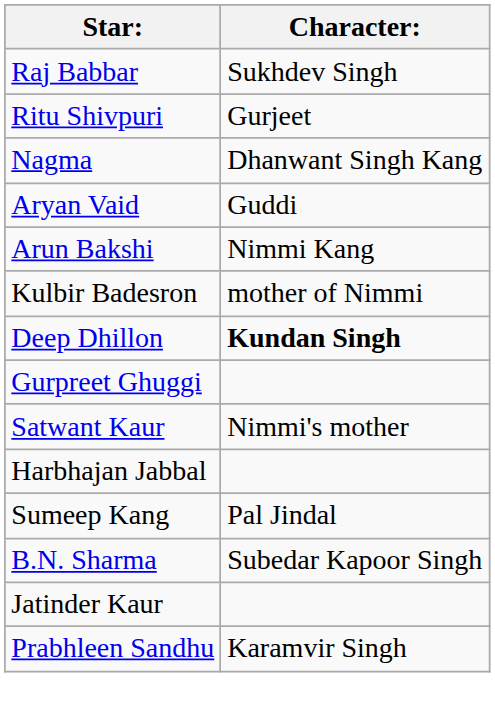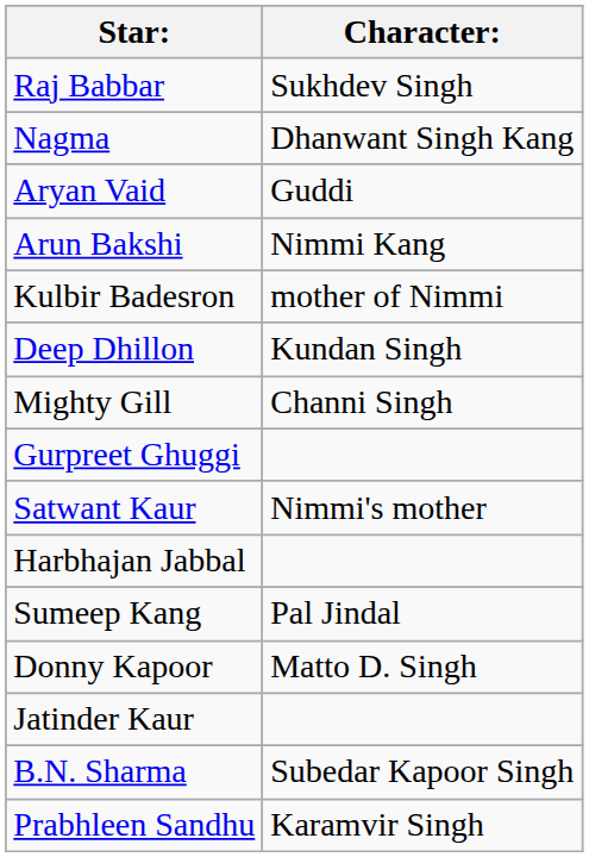- row: Ritu Shivpuri | Gurjeet
Deep Dhillon | Character:: bold -> normal
+ row: Mighty Gill | Channi Singh
+ row: Donny Kapoor | Matto D. Singh
rows swapped: Jatinder Kaur <-> B.N. Sharma
